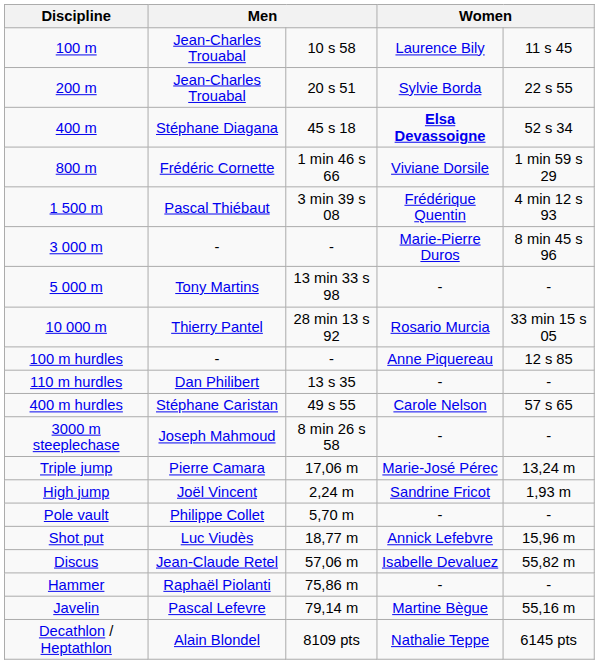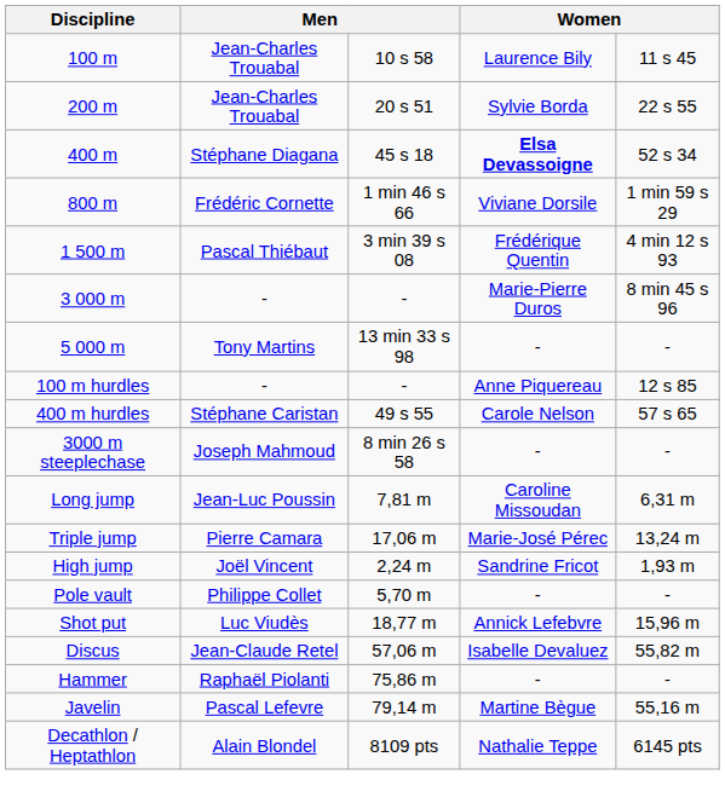- row: 10 000 m | Thierry Pantel | 28 min 13 s 92 | Rosario Murcia | 33 min 15 s 05
- row: 110 m hurdles | Dan Philibert | 13 s 35 | - | -
+ row: Long jump | Jean-Luc Poussin | 7,81 m | Caroline Missoudan | 6,31 m
